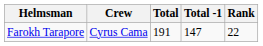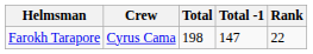Farokh Tarapore | Total: 191 -> 198
